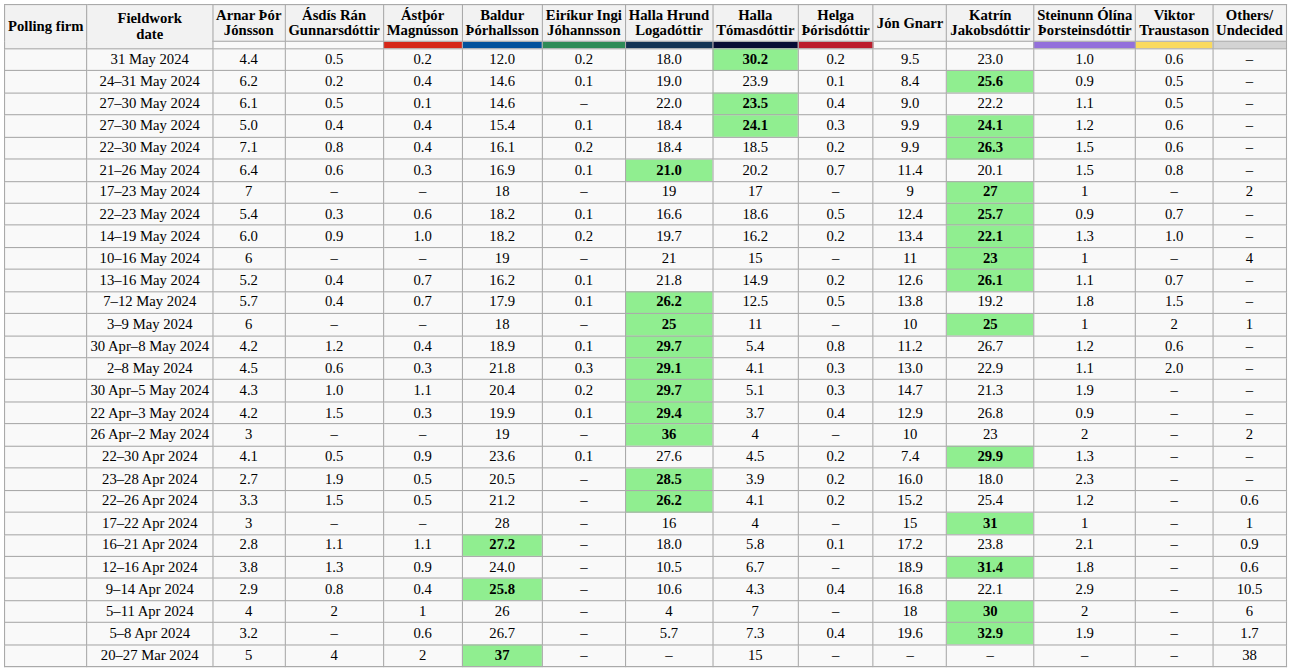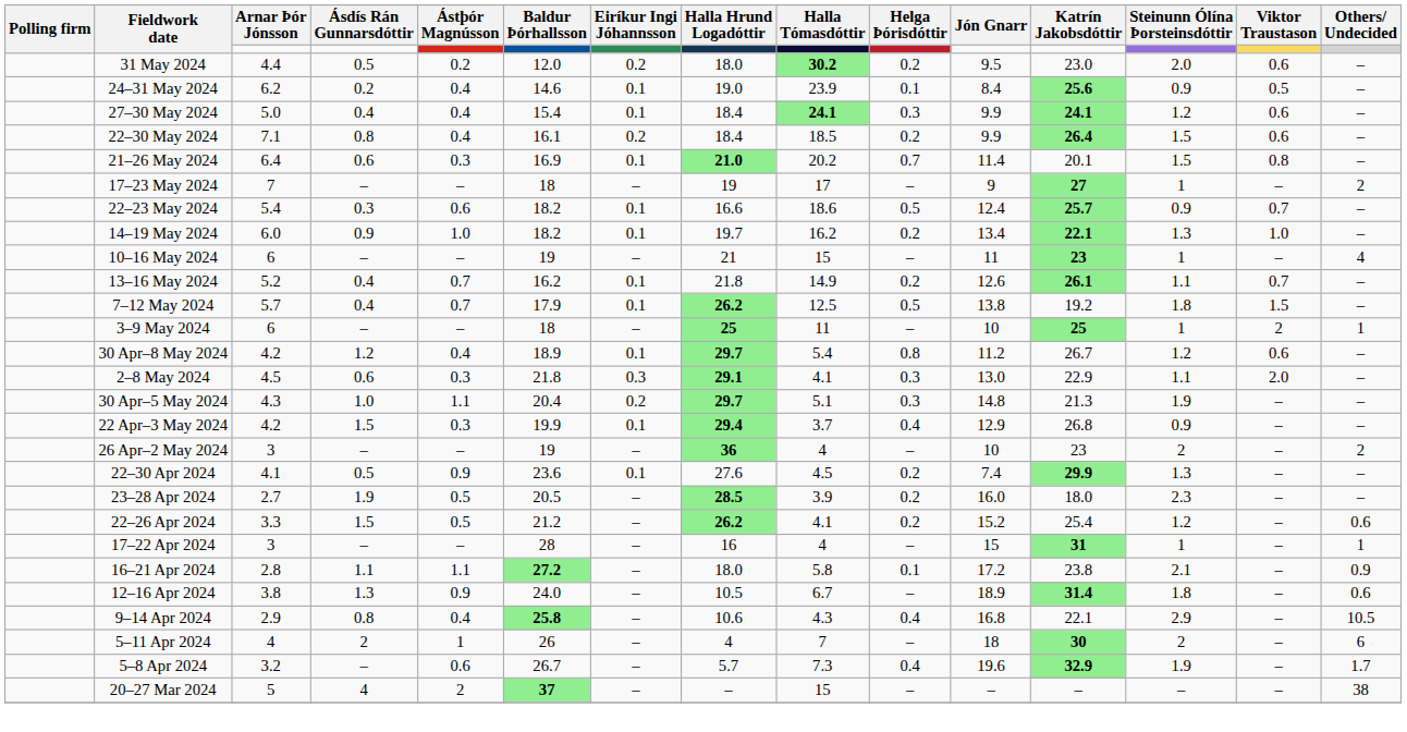31 May 2024 | Steinunn Ólína Þorsteinsdóttir: 1.0 -> 2.0
- row: 27–30 May 2024 | 6.1 | 0.5 | 0.1 | 14.6 | – | 22.0 | 23.5 | 0.4 | 9.0 | 22.2 | 1.1 | 0.5 | –
22–30 May 2024 | Katrín Jakobsdóttir: 26.3 -> 26.4
14–19 May 2024 | Eiríkur Ingi Jóhannsson: 0.2 -> 0.1
30 Apr–5 May 2024 | Jón Gnarr: 14.7 -> 14.8
